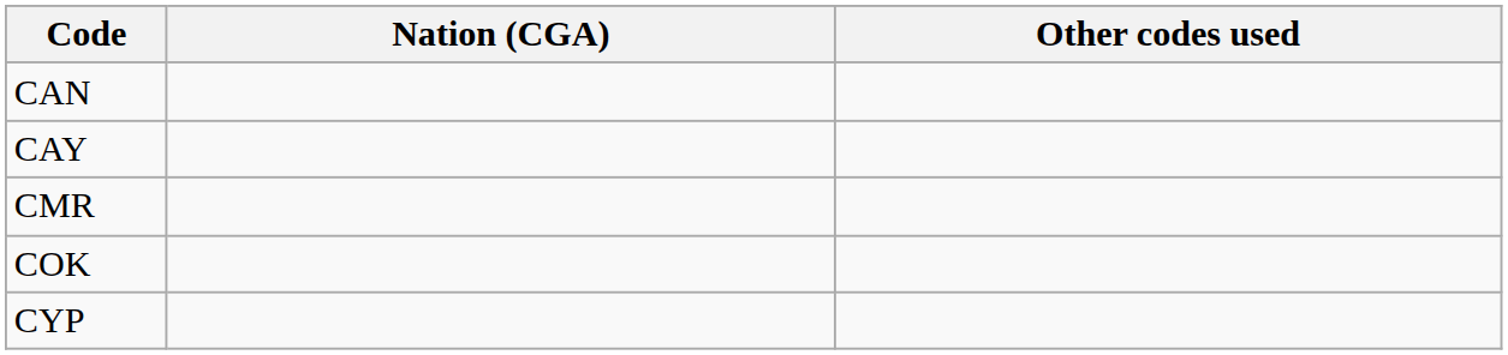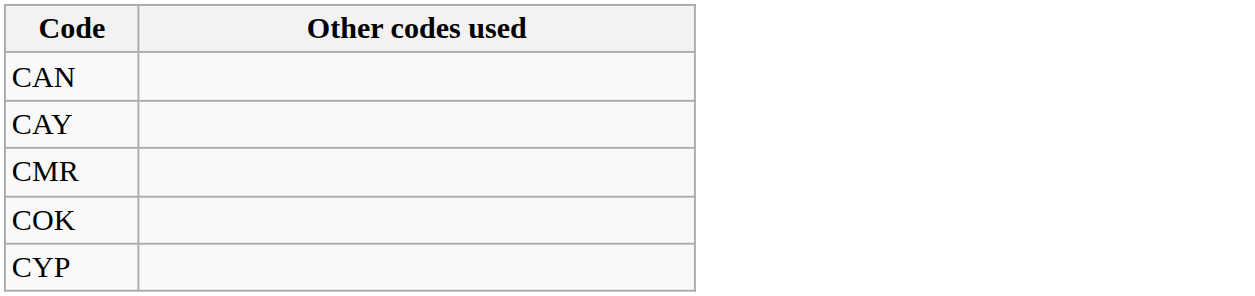- column: Nation (CGA)
